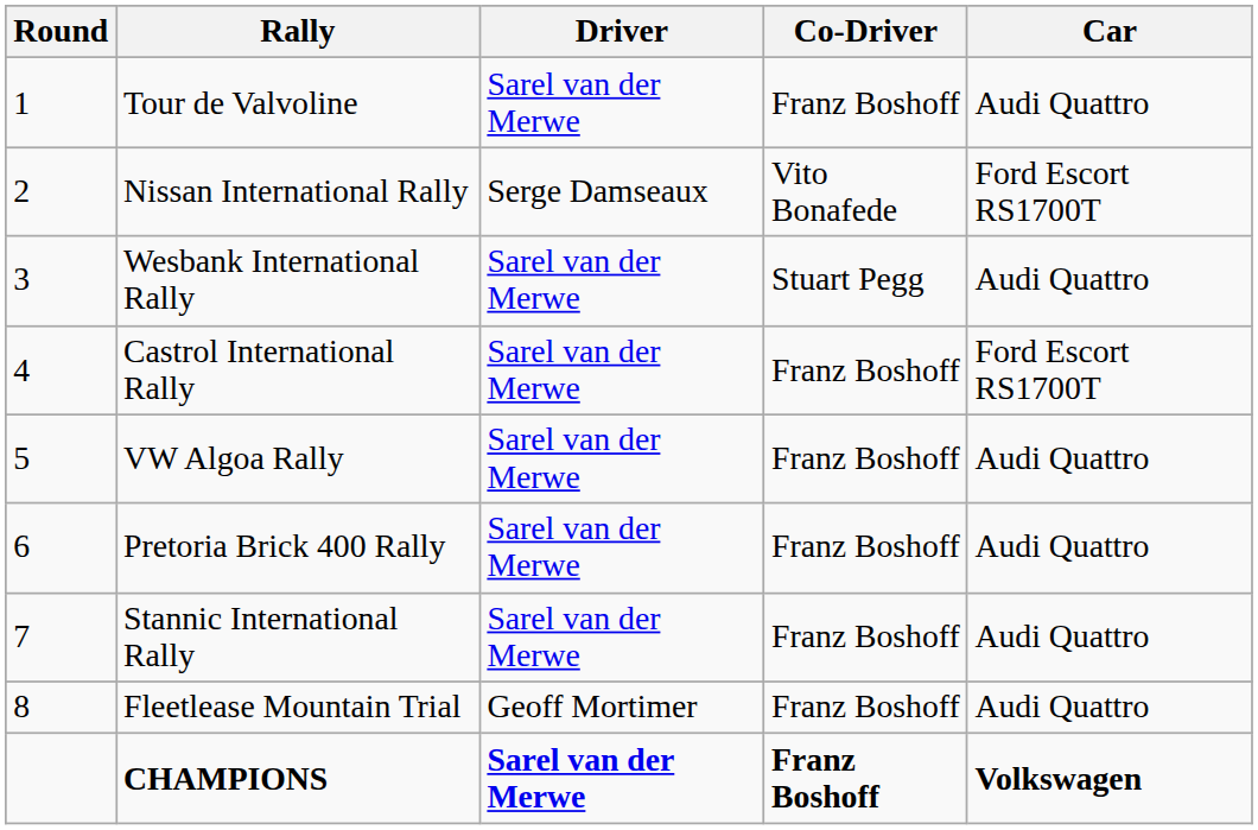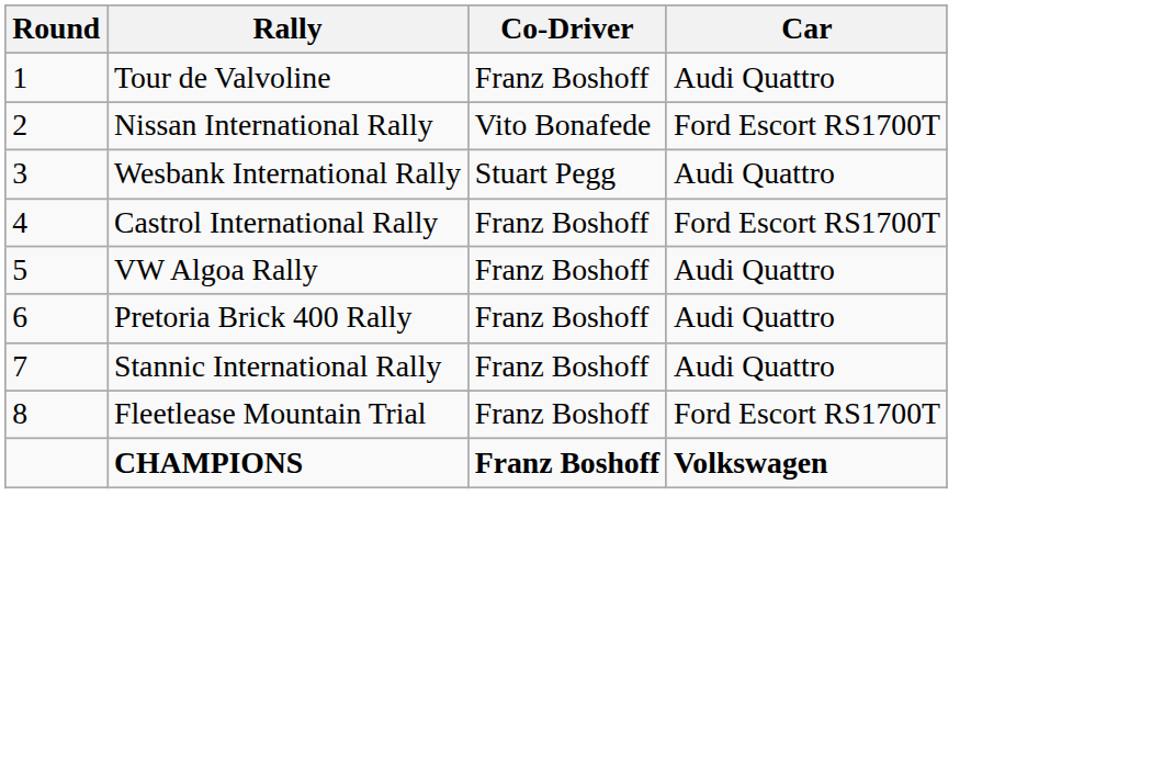- column: Driver | Sarel van der Merwe | Serge Damseaux | Sarel van der Merwe | Sarel van der Merwe | Sarel van der Merwe | Sarel van der Merwe | Sarel van der Merwe | Geoff Mortimer | Sarel van der Merwe
Fleetlease Mountain Trial | Car: Audi Quattro -> Ford Escort RS1700T
